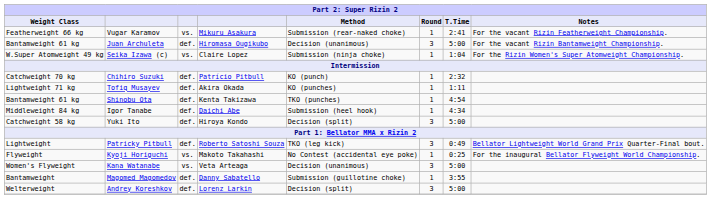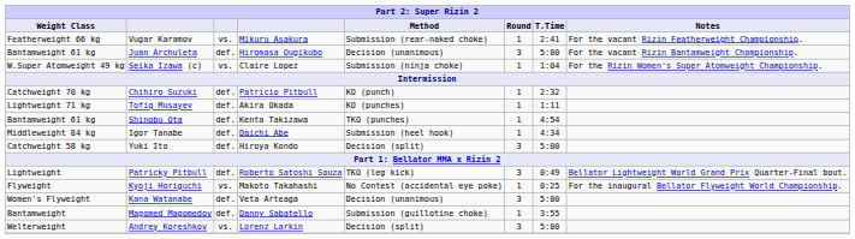Kana Watanabe | column 3: vs. -> def.
Andrey Koreshkov | column 3: def. -> vs.
